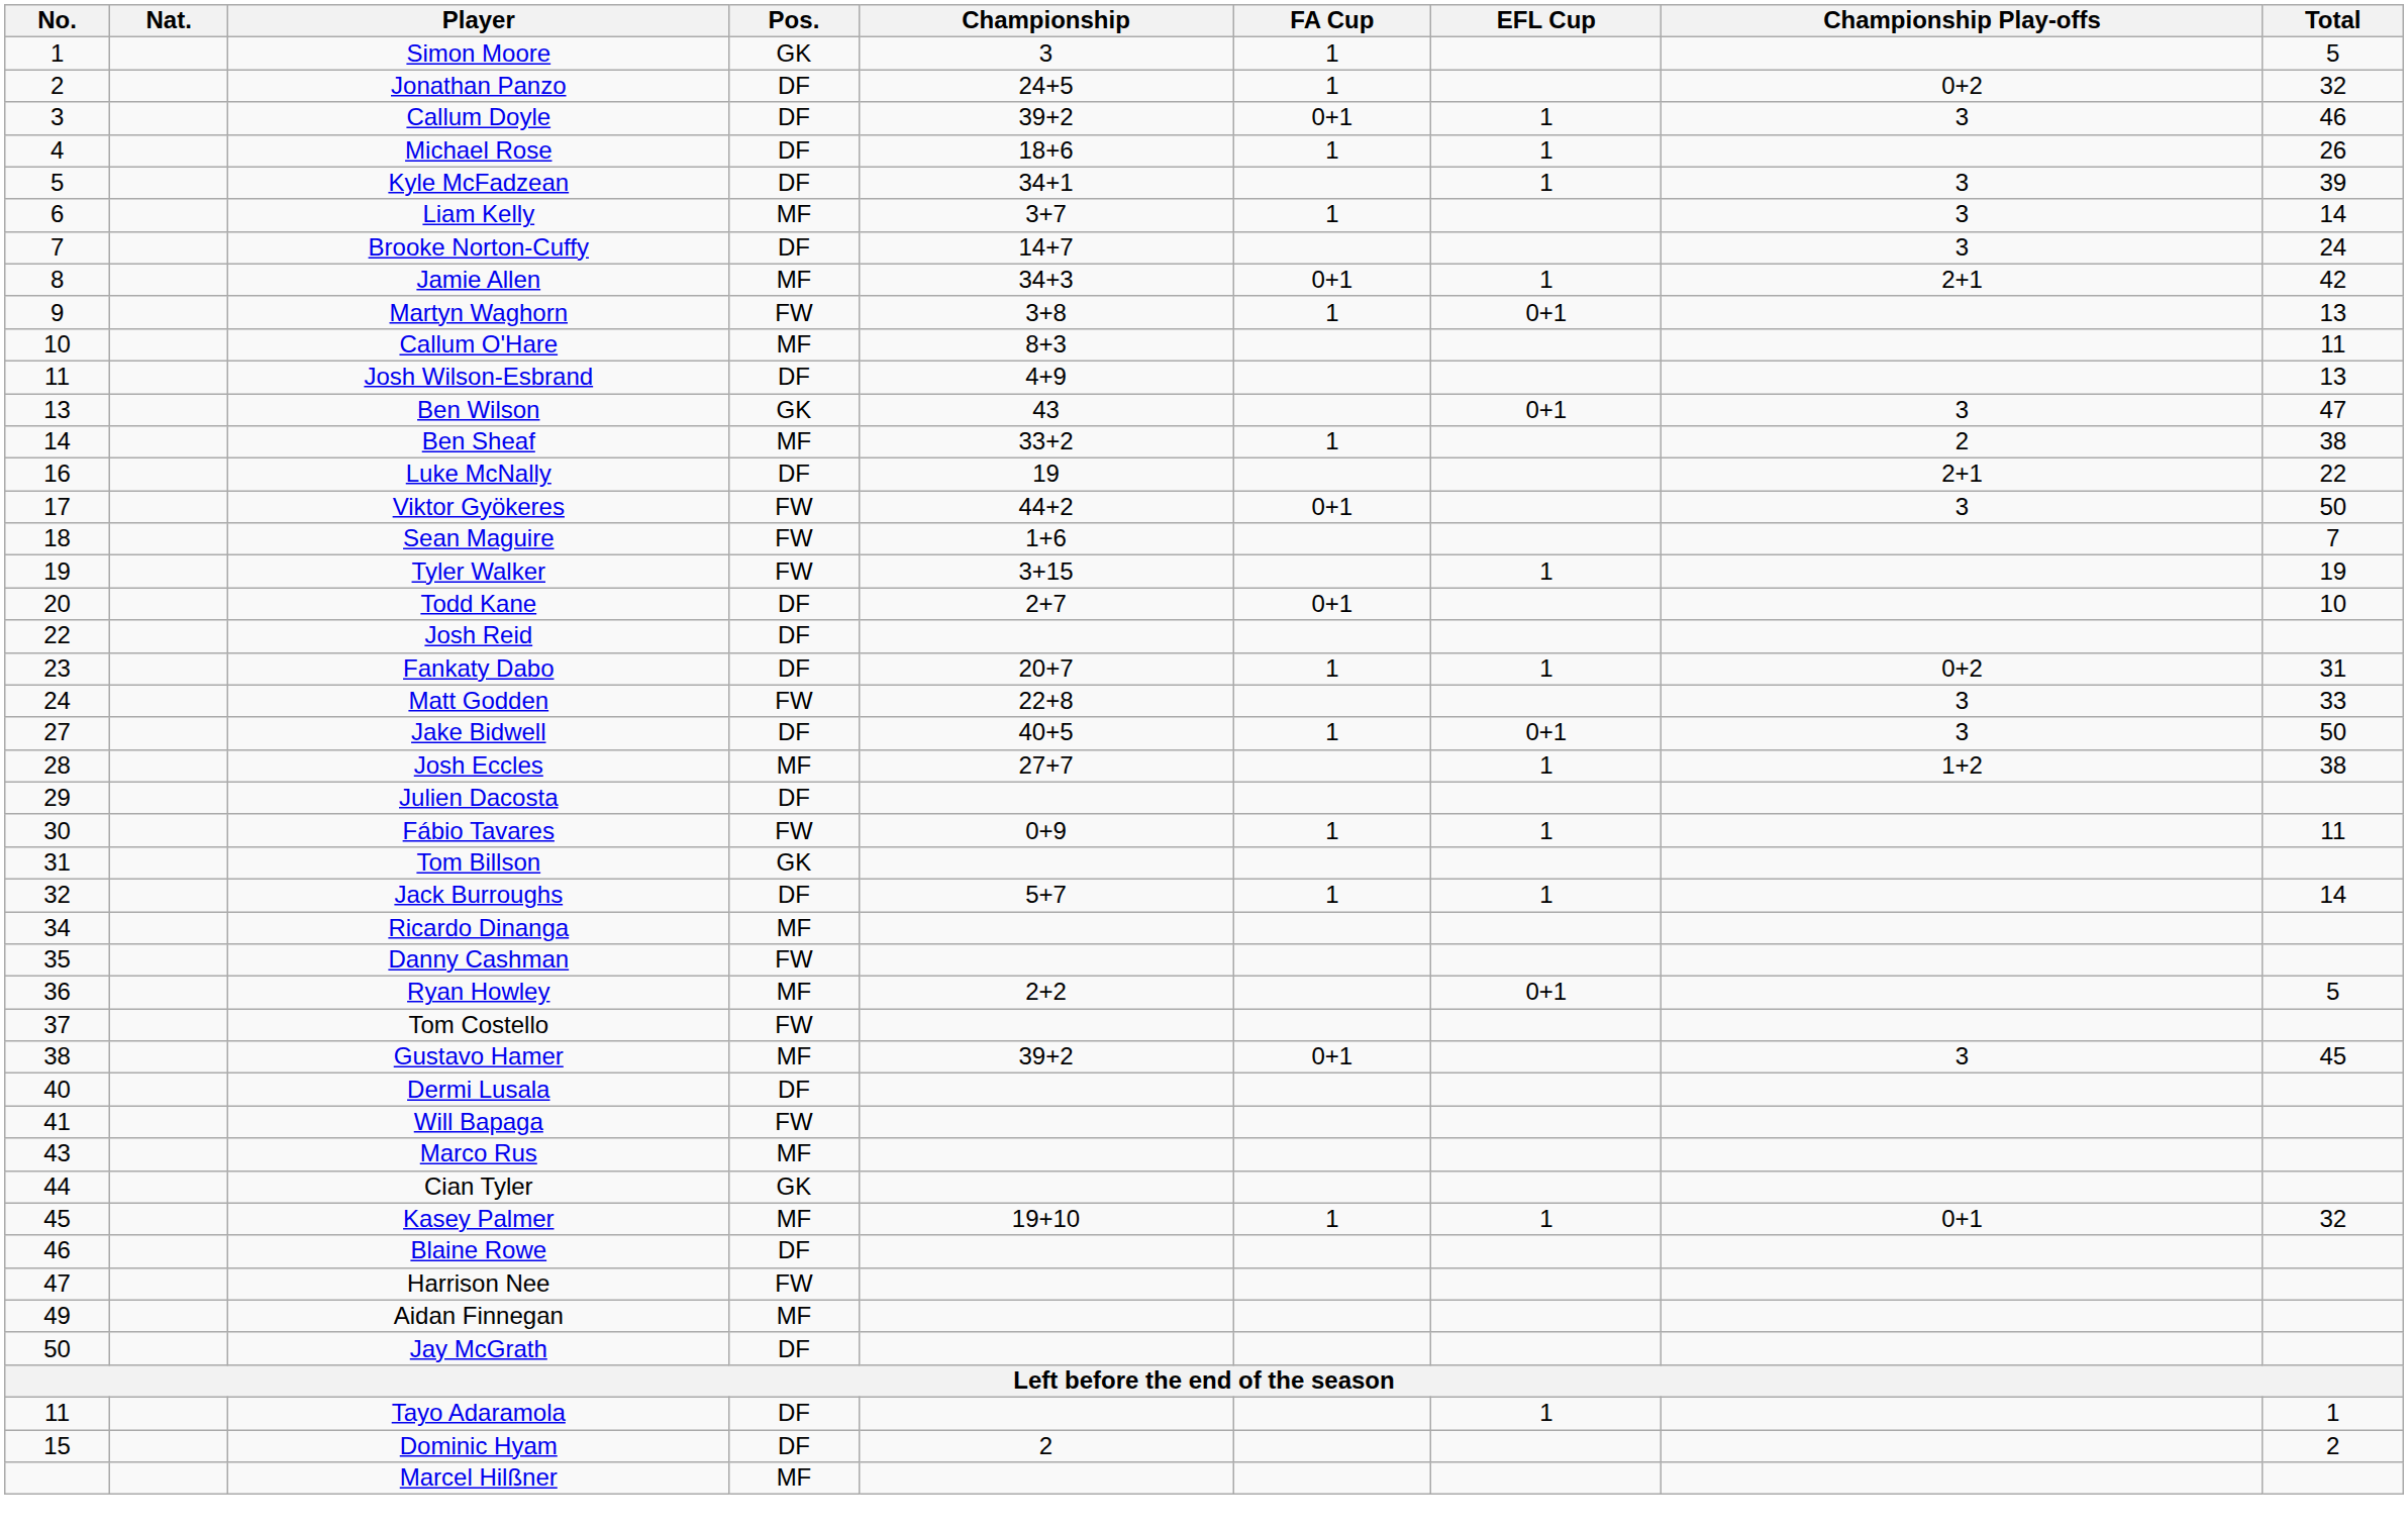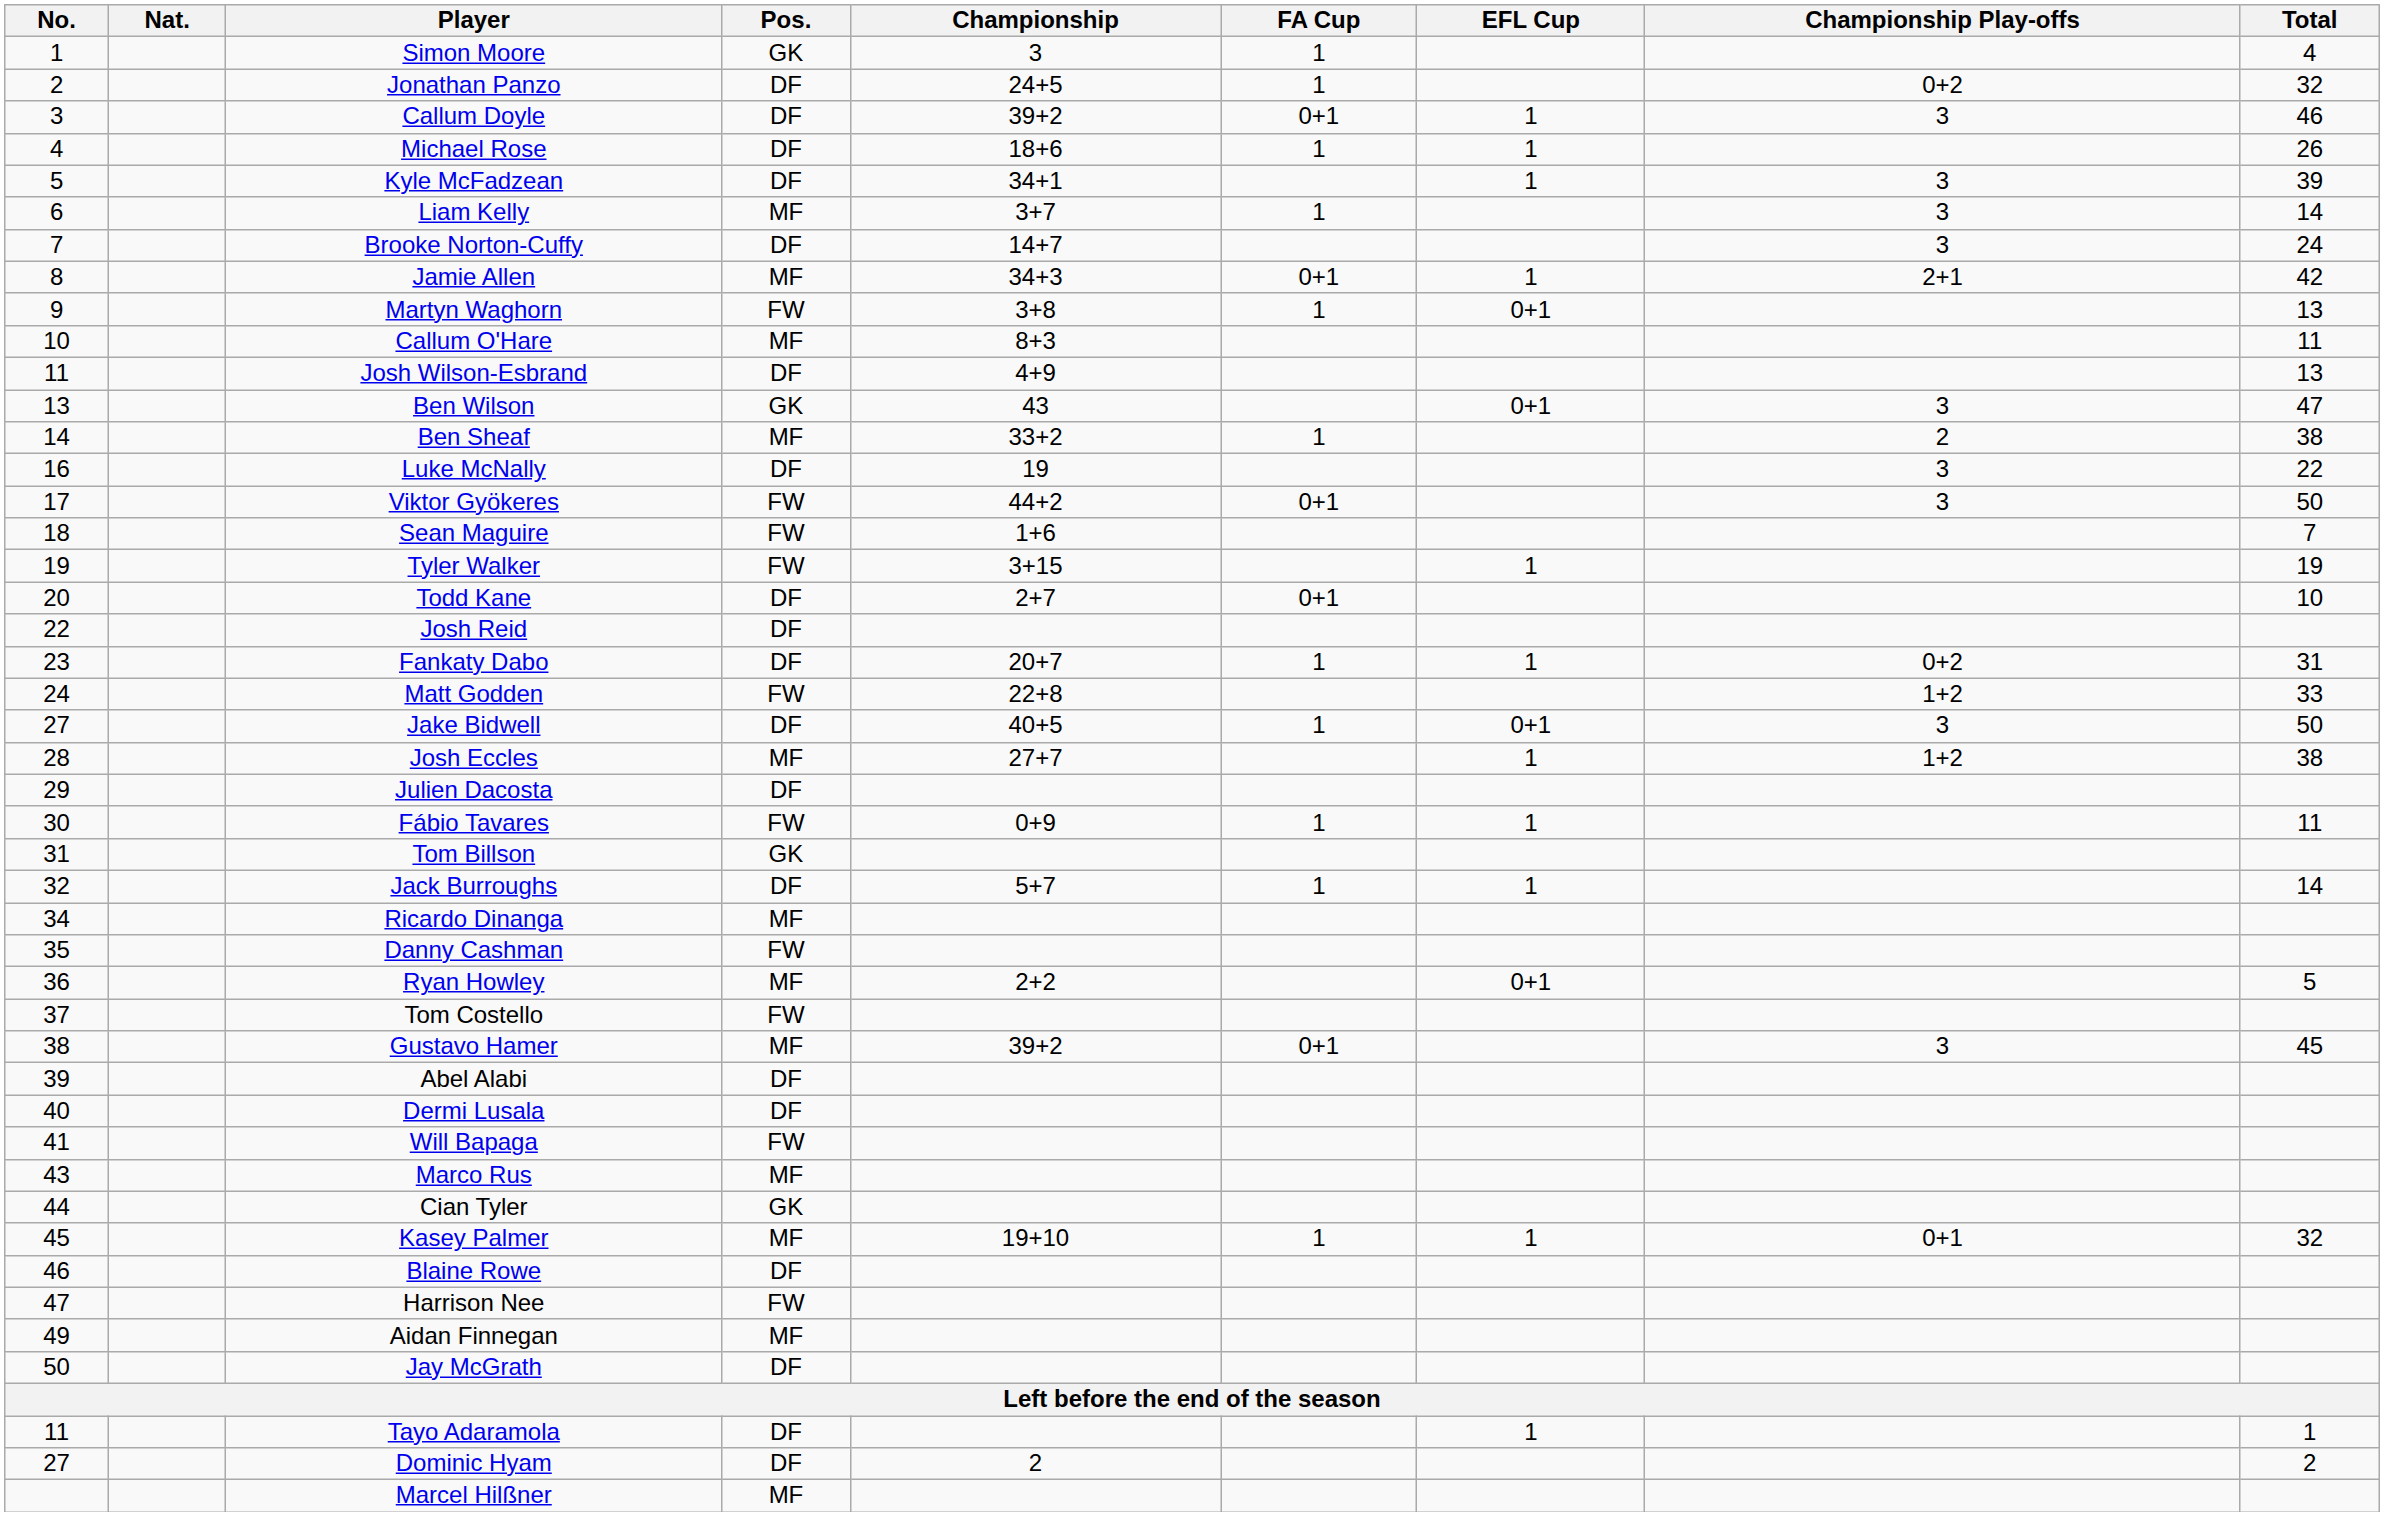Simon Moore | Total: 5 -> 4
Luke McNally | Championship Play-offs: 2+1 -> 3
Matt Godden | Championship Play-offs: 3 -> 1+2
+ row: 39 | Abel Alabi | DF
Dominic Hyam | No.: 15 -> 27
